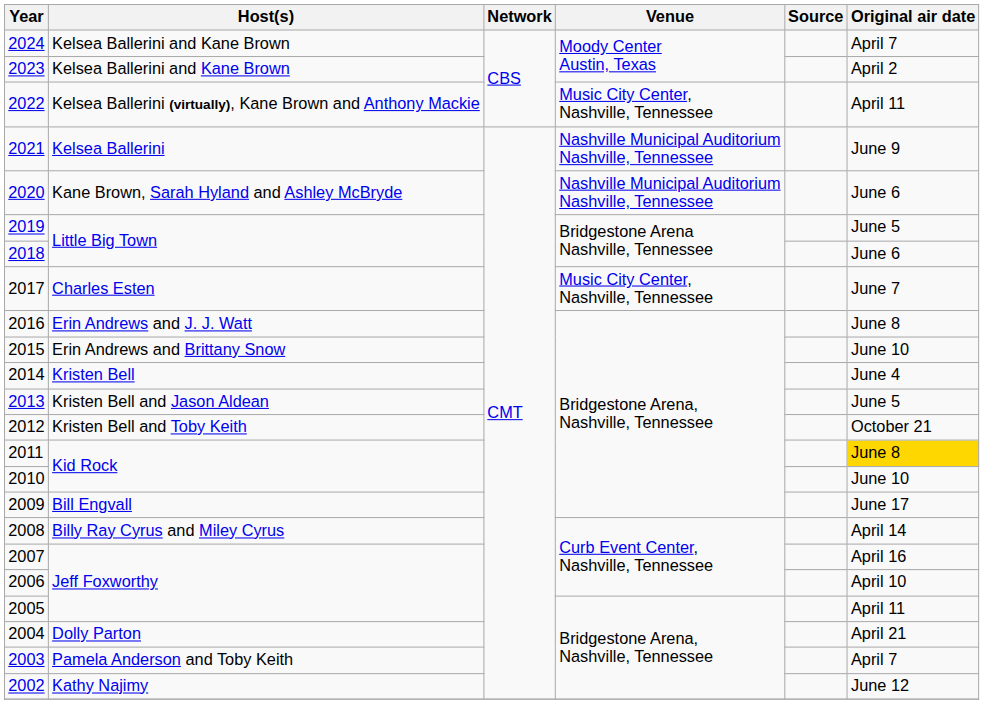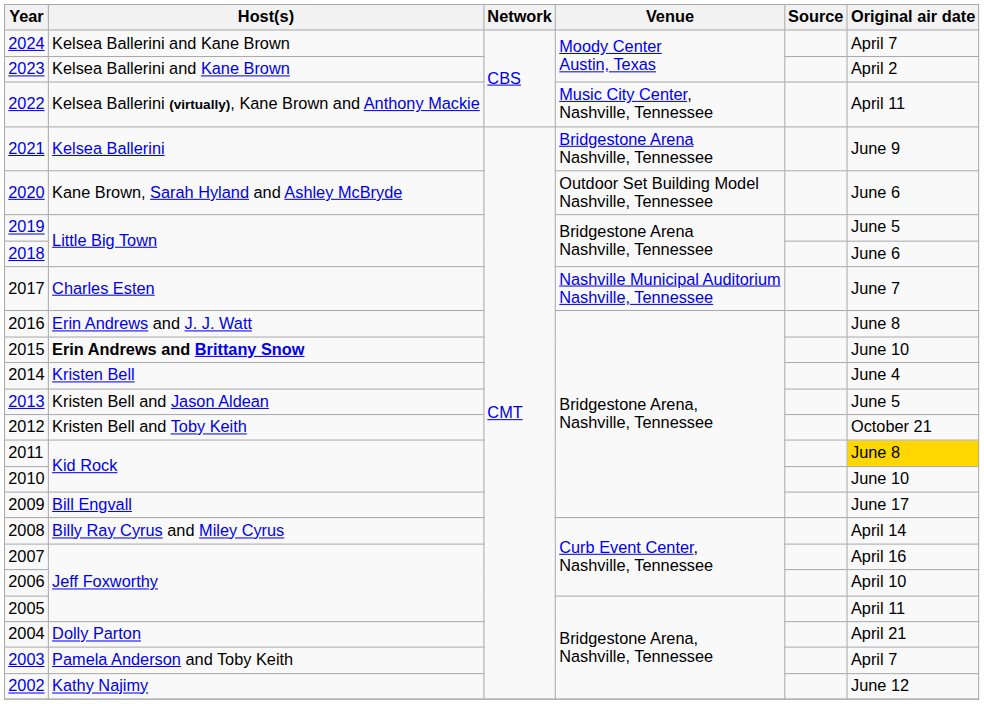2021 | Venue: Nashville Municipal Auditorium Nashville, Tennessee -> Bridgestone Arena Nashville, Tennessee
2020 | Venue: Nashville Municipal Auditorium Nashville, Tennessee -> Outdoor Set Building Model Nashville, Tennessee
2017 | Venue: Music City Center, Nashville, Tennessee -> Nashville Municipal Auditorium Nashville, Tennessee
2015 | Host(s): normal -> bold
